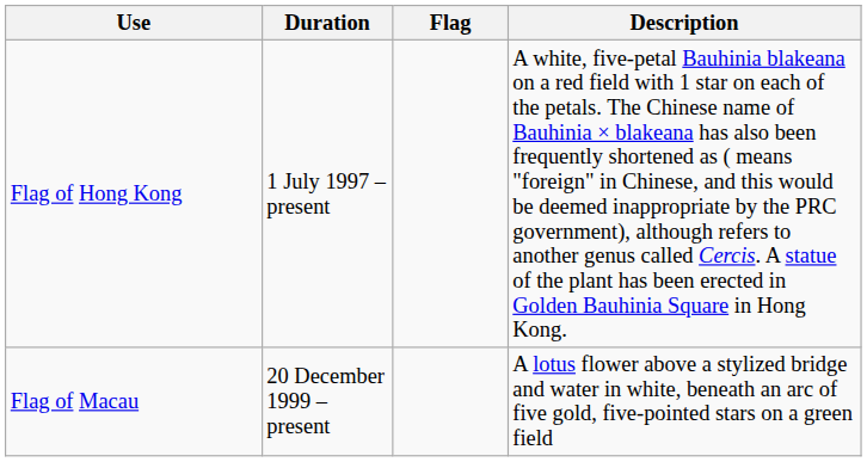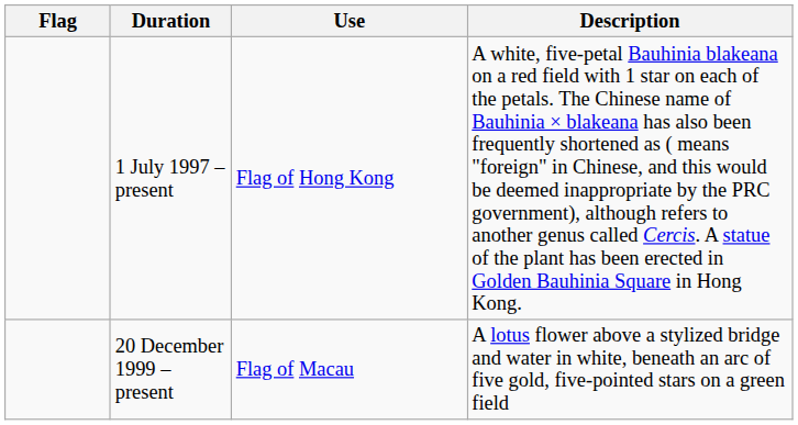columns swapped: Flag <-> Use
